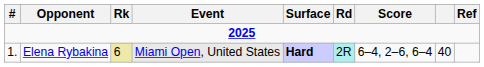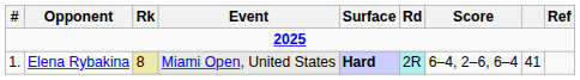Elena Rybakina | Rk: 6 -> 8
Elena Rybakina | column 8: 40 -> 41
